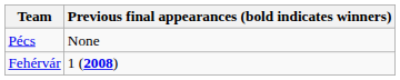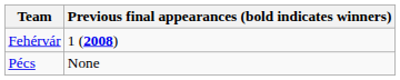rows swapped: Pécs <-> Fehérvár
